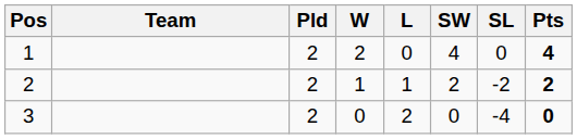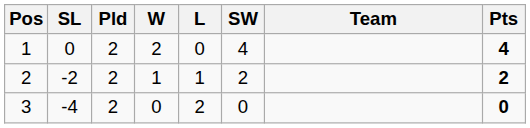columns swapped: Team <-> SL
